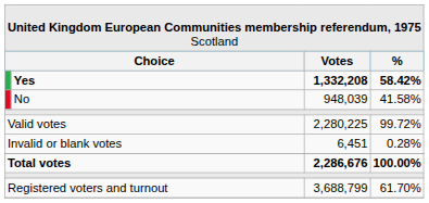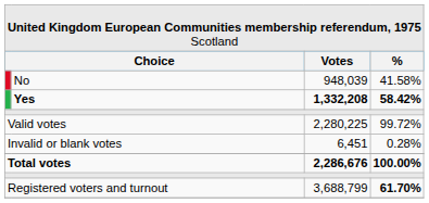rows swapped: Yes <-> No
Registered voters and turnout | column 4: normal -> bold
